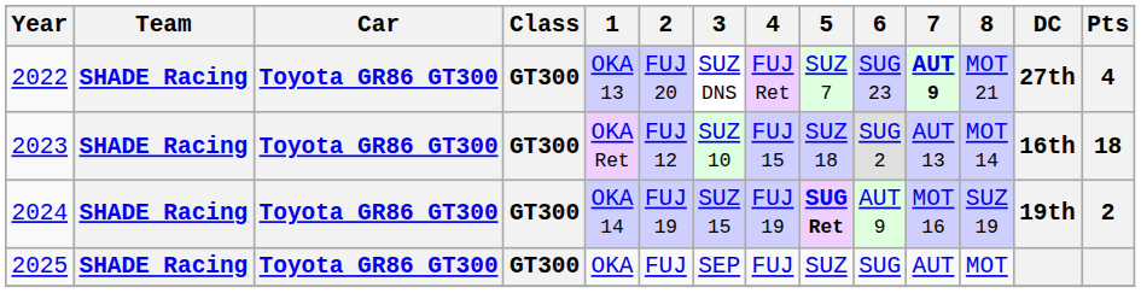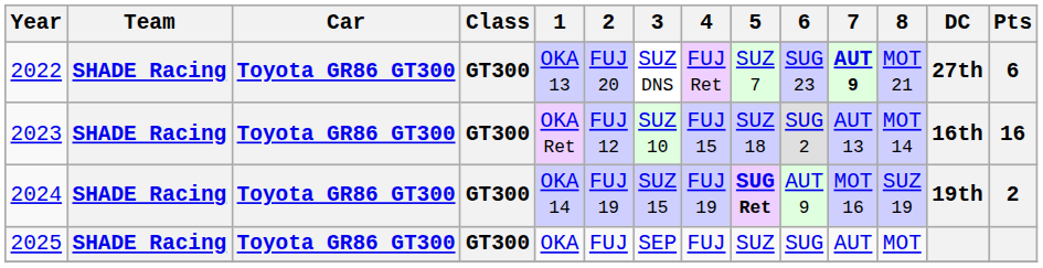2022 | Pts: 4 -> 6
2023 | Pts: 18 -> 16
